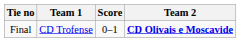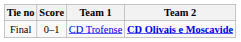columns swapped: Team 1 <-> Score
